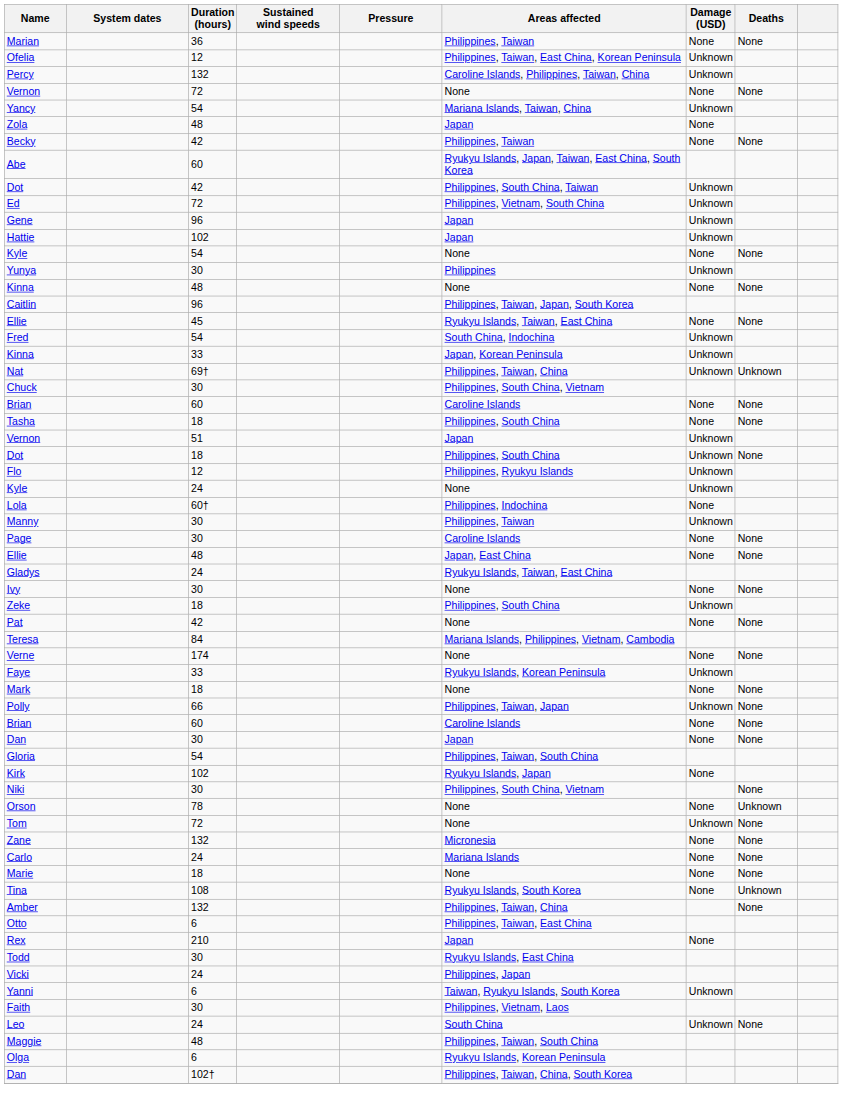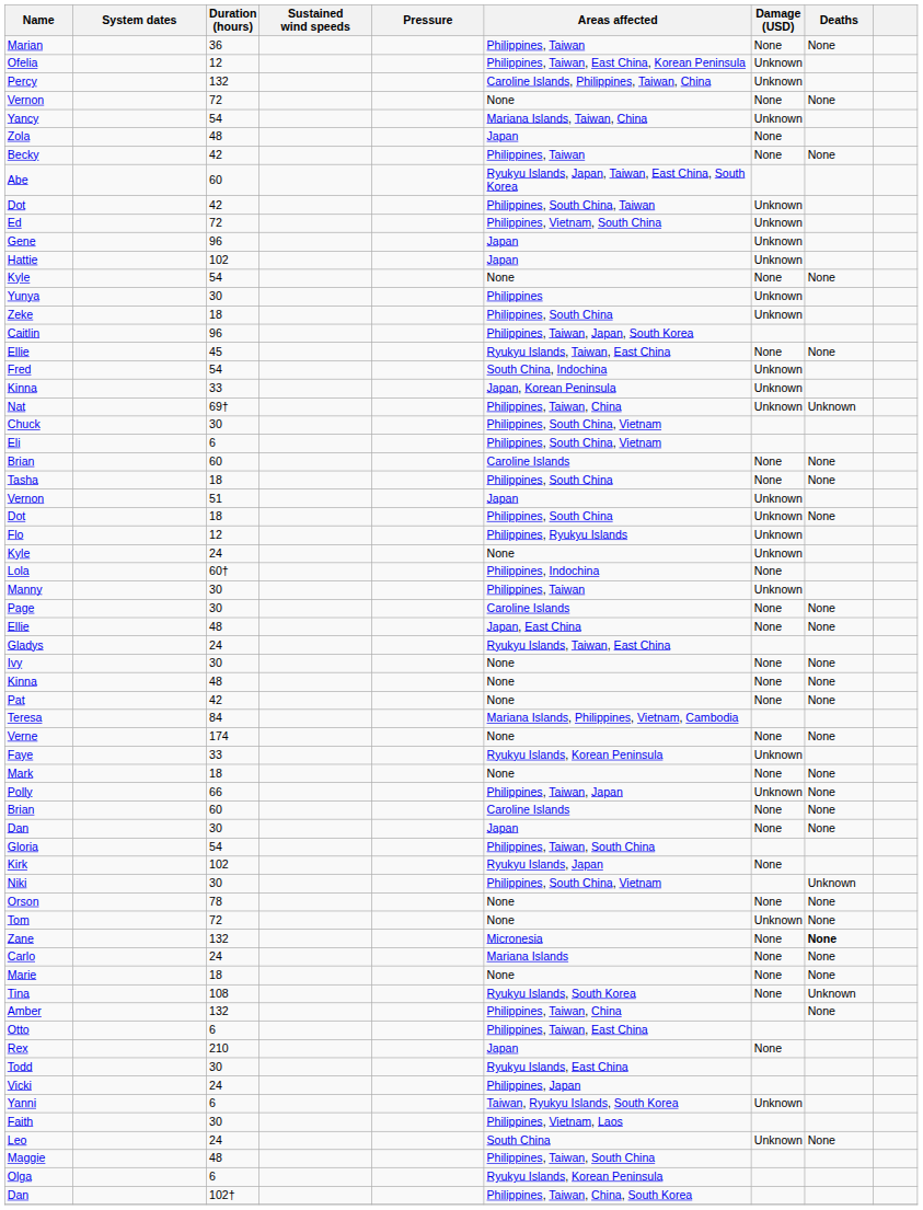rows swapped: Zeke <-> Kinna / 48
+ row: Eli | 6 | Philippines, South China, Vietnam
Niki | Deaths: None -> Unknown
Orson | Deaths: Unknown -> None
Zane | Deaths: normal -> bold
